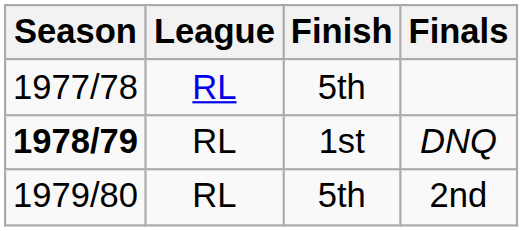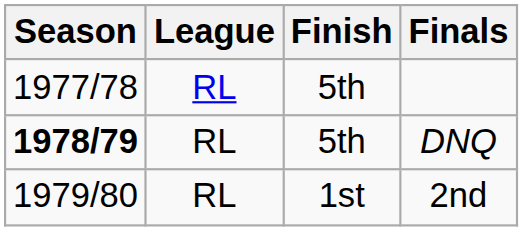DNQ | Finish: 1st -> 5th
2nd | Finish: 5th -> 1st
